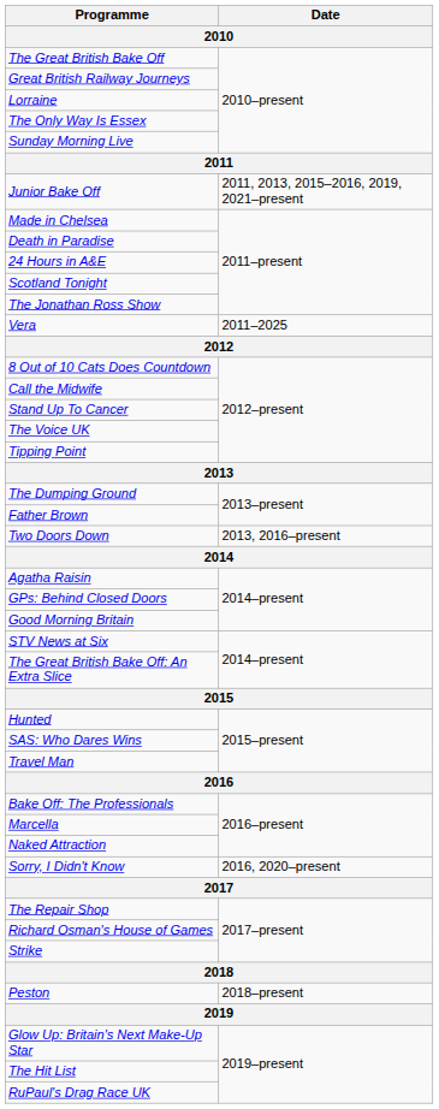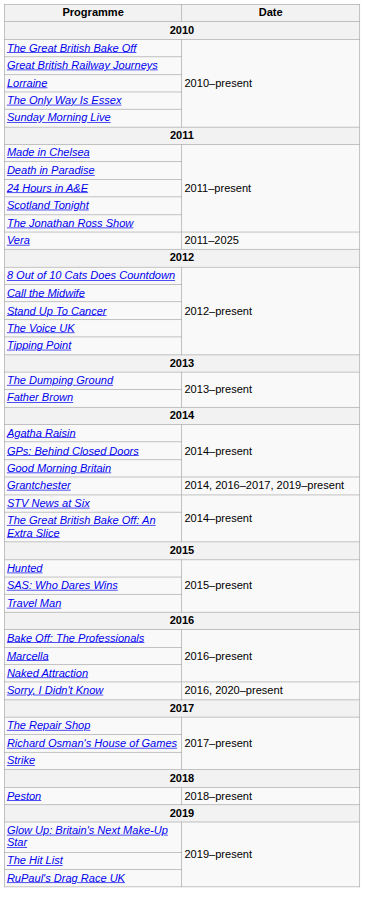- row: Junior Bake Off | 2011, 2013, 2015–2016, 2019, 2021–present
- row: Two Doors Down | 2013, 2016–present
+ row: Grantchester | 2014, 2016–2017, 2019–present
